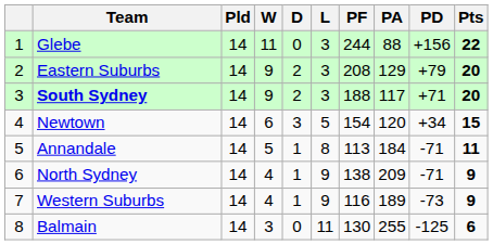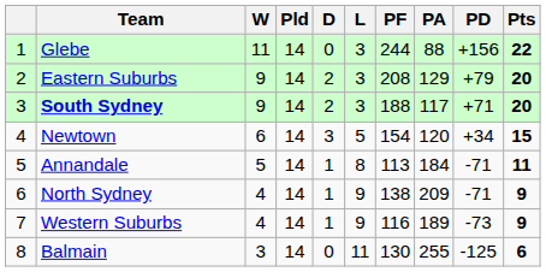columns swapped: Pld <-> W
